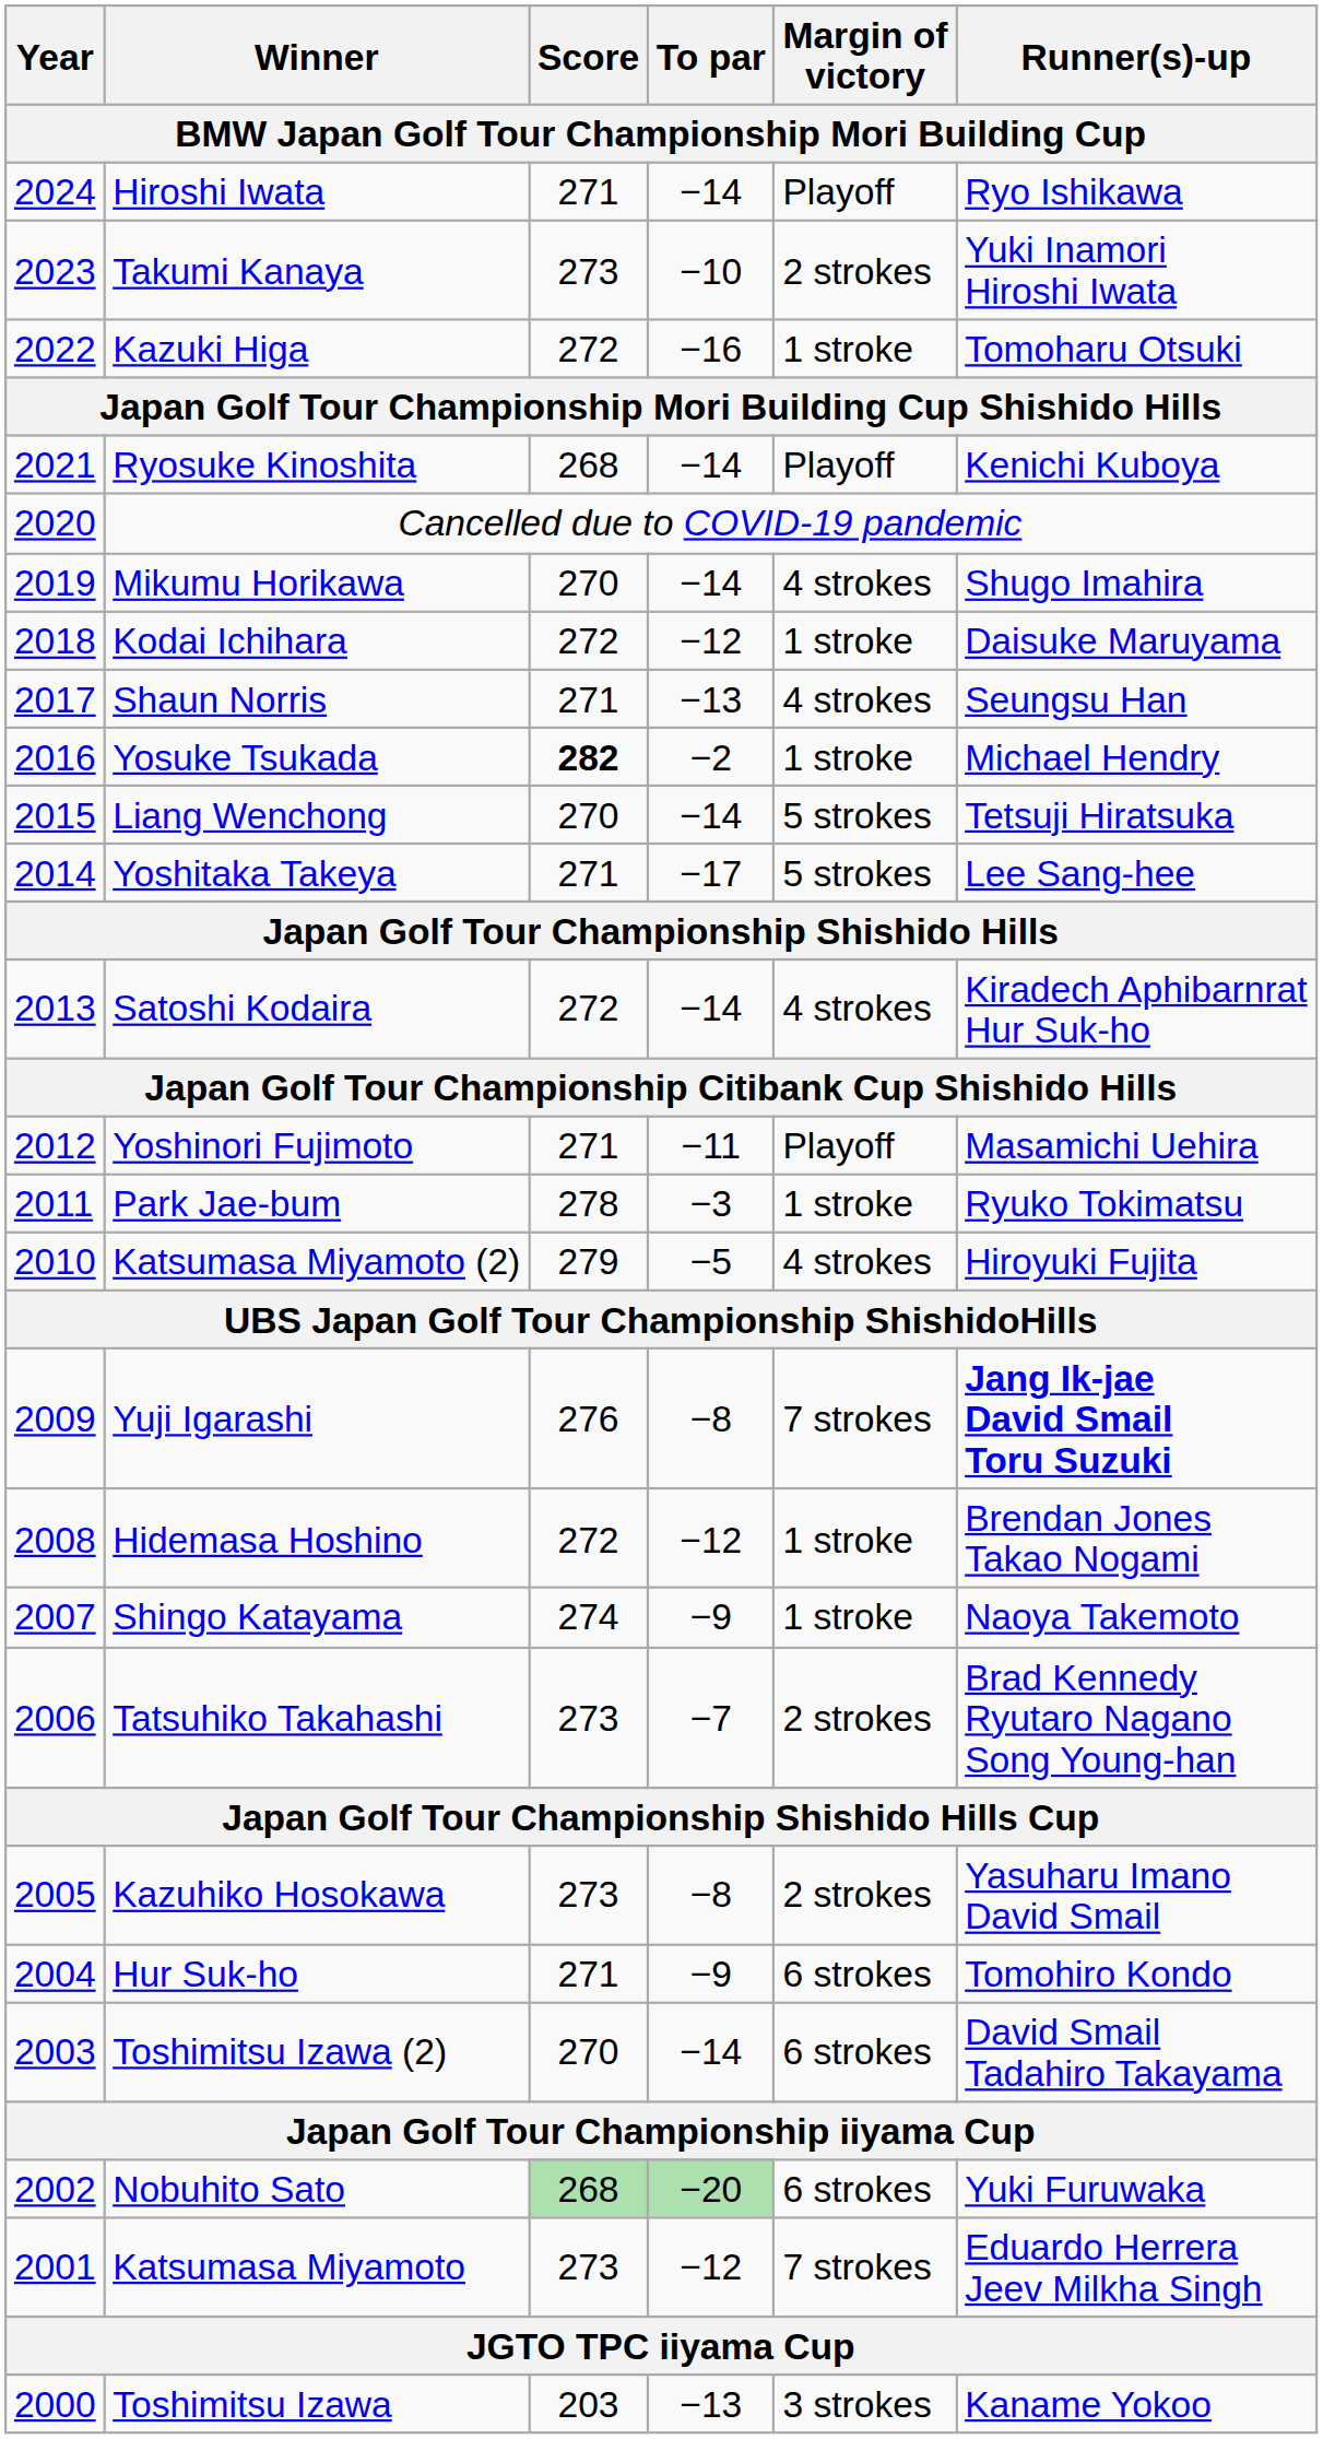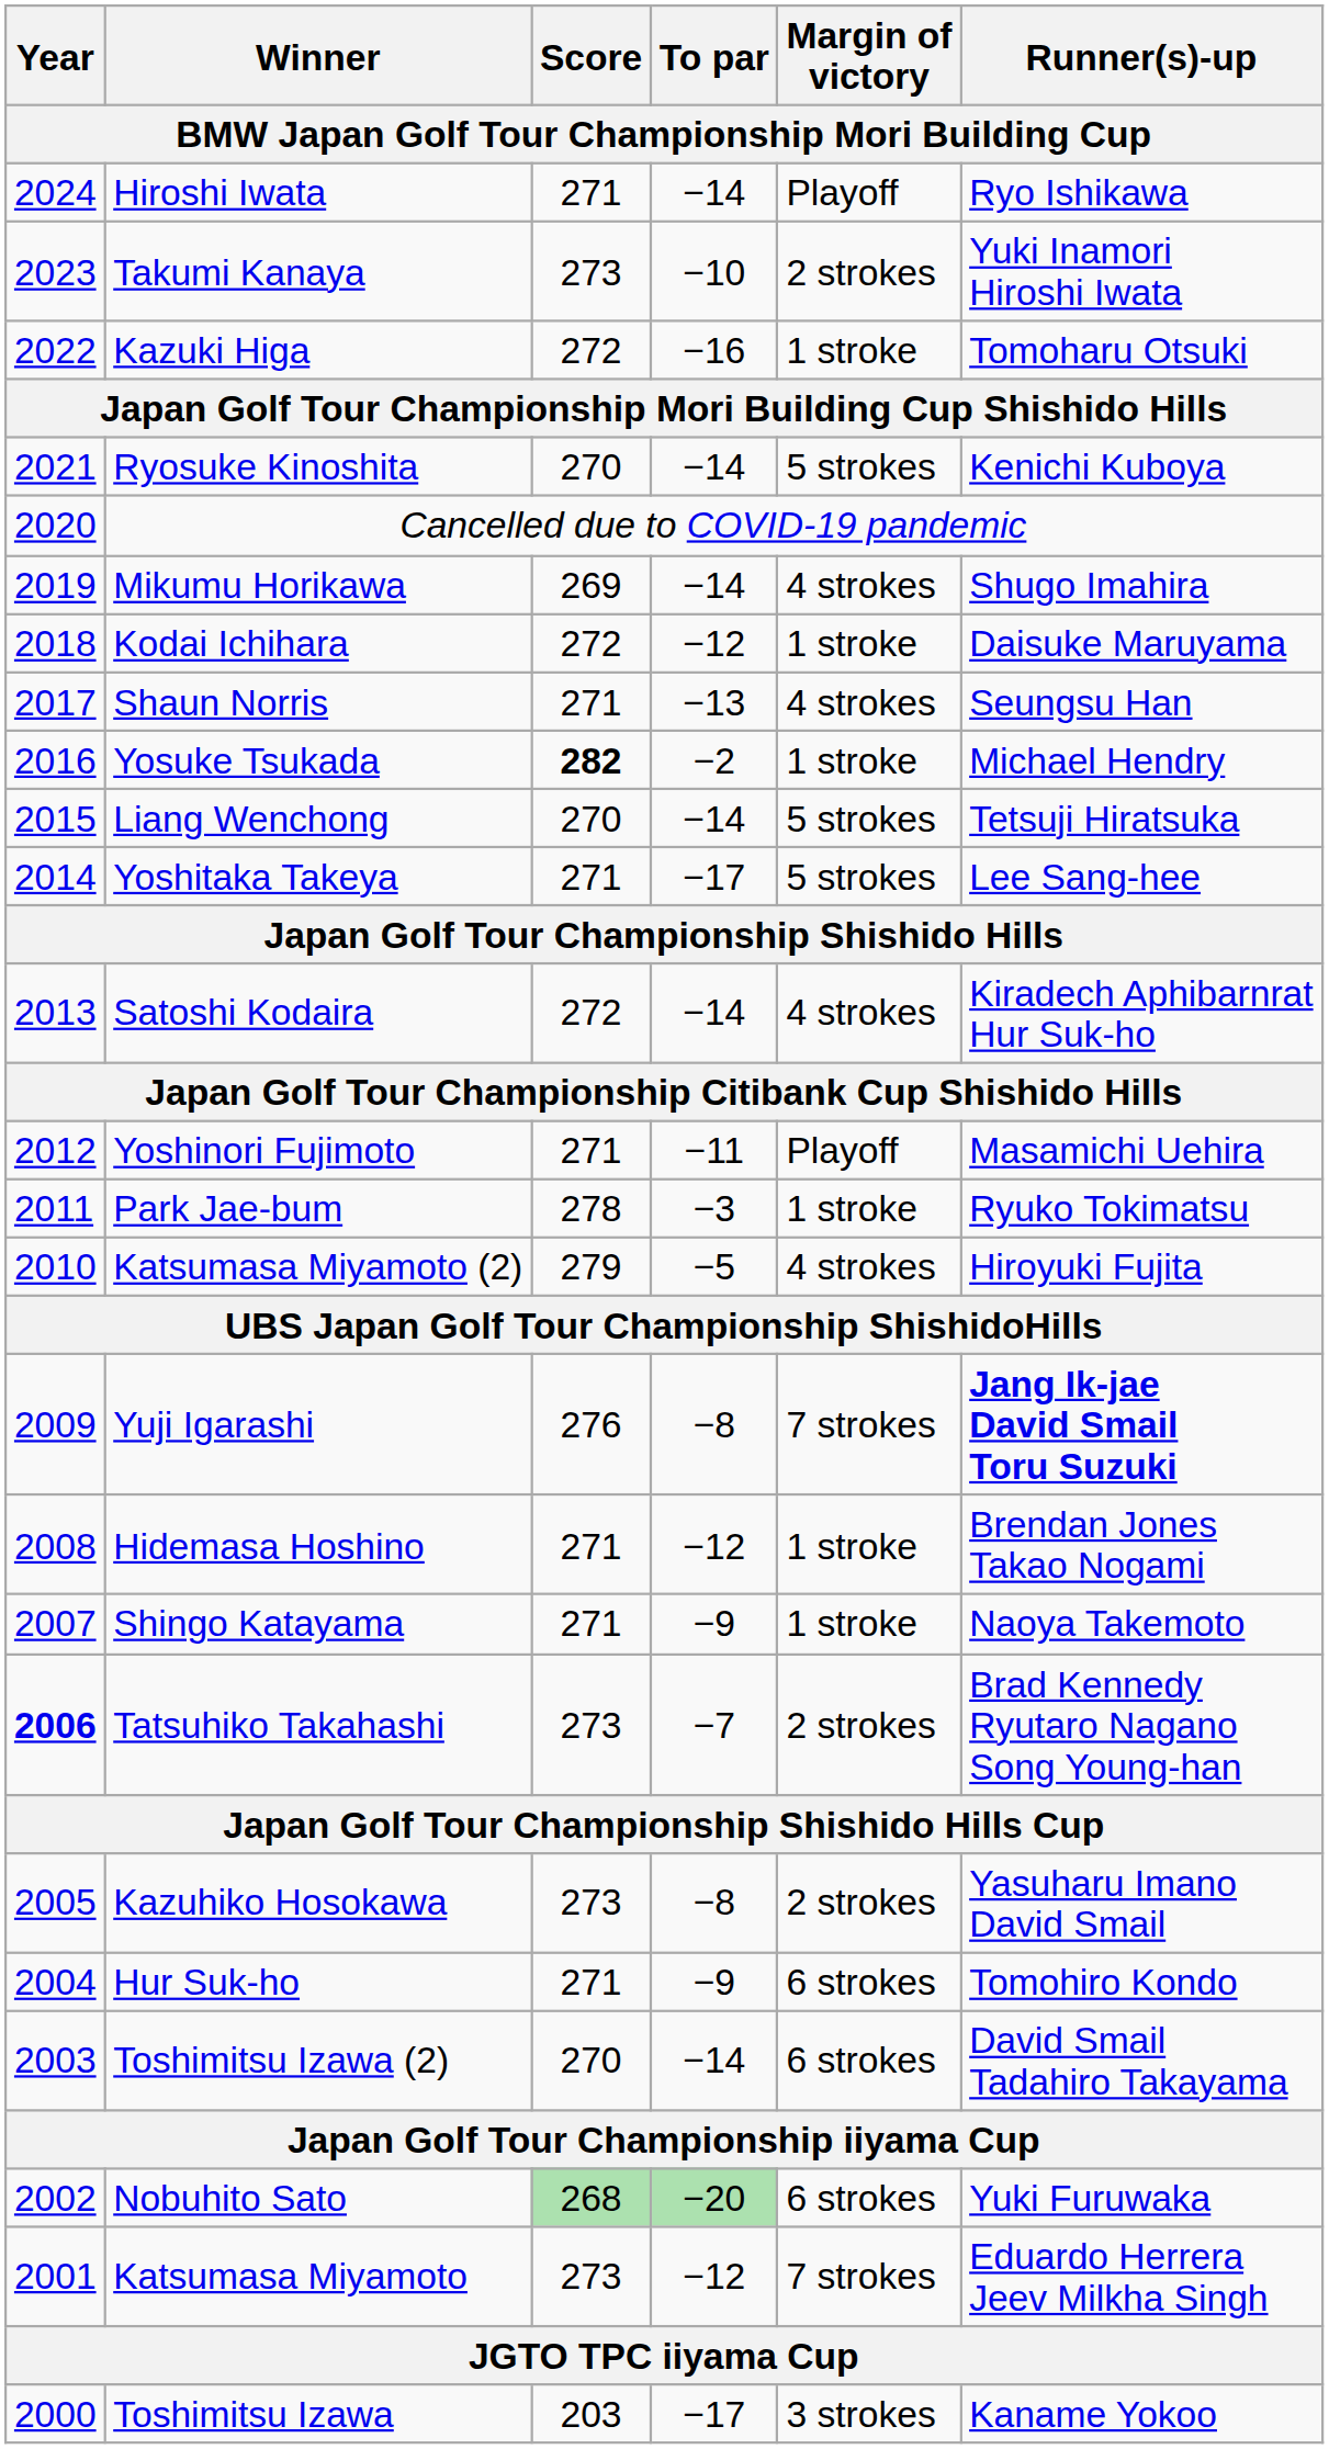Ryosuke Kinoshita | Score: 268 -> 270
Ryosuke Kinoshita | Margin of victory: Playoff -> 5 strokes
Mikumu Horikawa | Score: 270 -> 269
Hidemasa Hoshino | Score: 272 -> 271
Shingo Katayama | Score: 274 -> 271
Tatsuhiko Takahashi | Year: normal -> bold
Toshimitsu Izawa | To par: −13 -> −17
